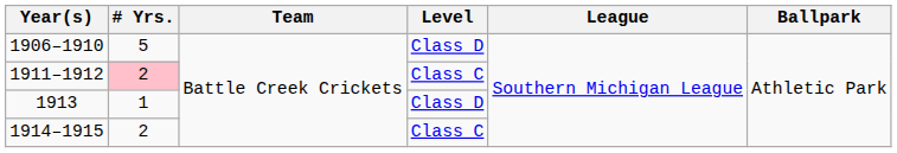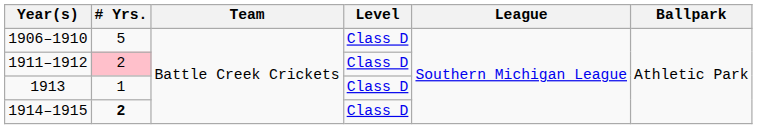1911–1912 | Level: Class C -> Class D
1914–1915 | # Yrs.: normal -> bold
1914–1915 | Level: Class C -> Class D
